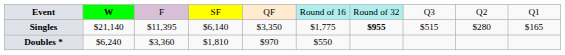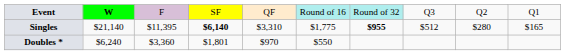Singles | column 4: normal -> bold
Singles | column 5: $3,350 -> $3,310
Singles | column 8: $515 -> $512
Doubles * | column 4: $1,810 -> $1,801
